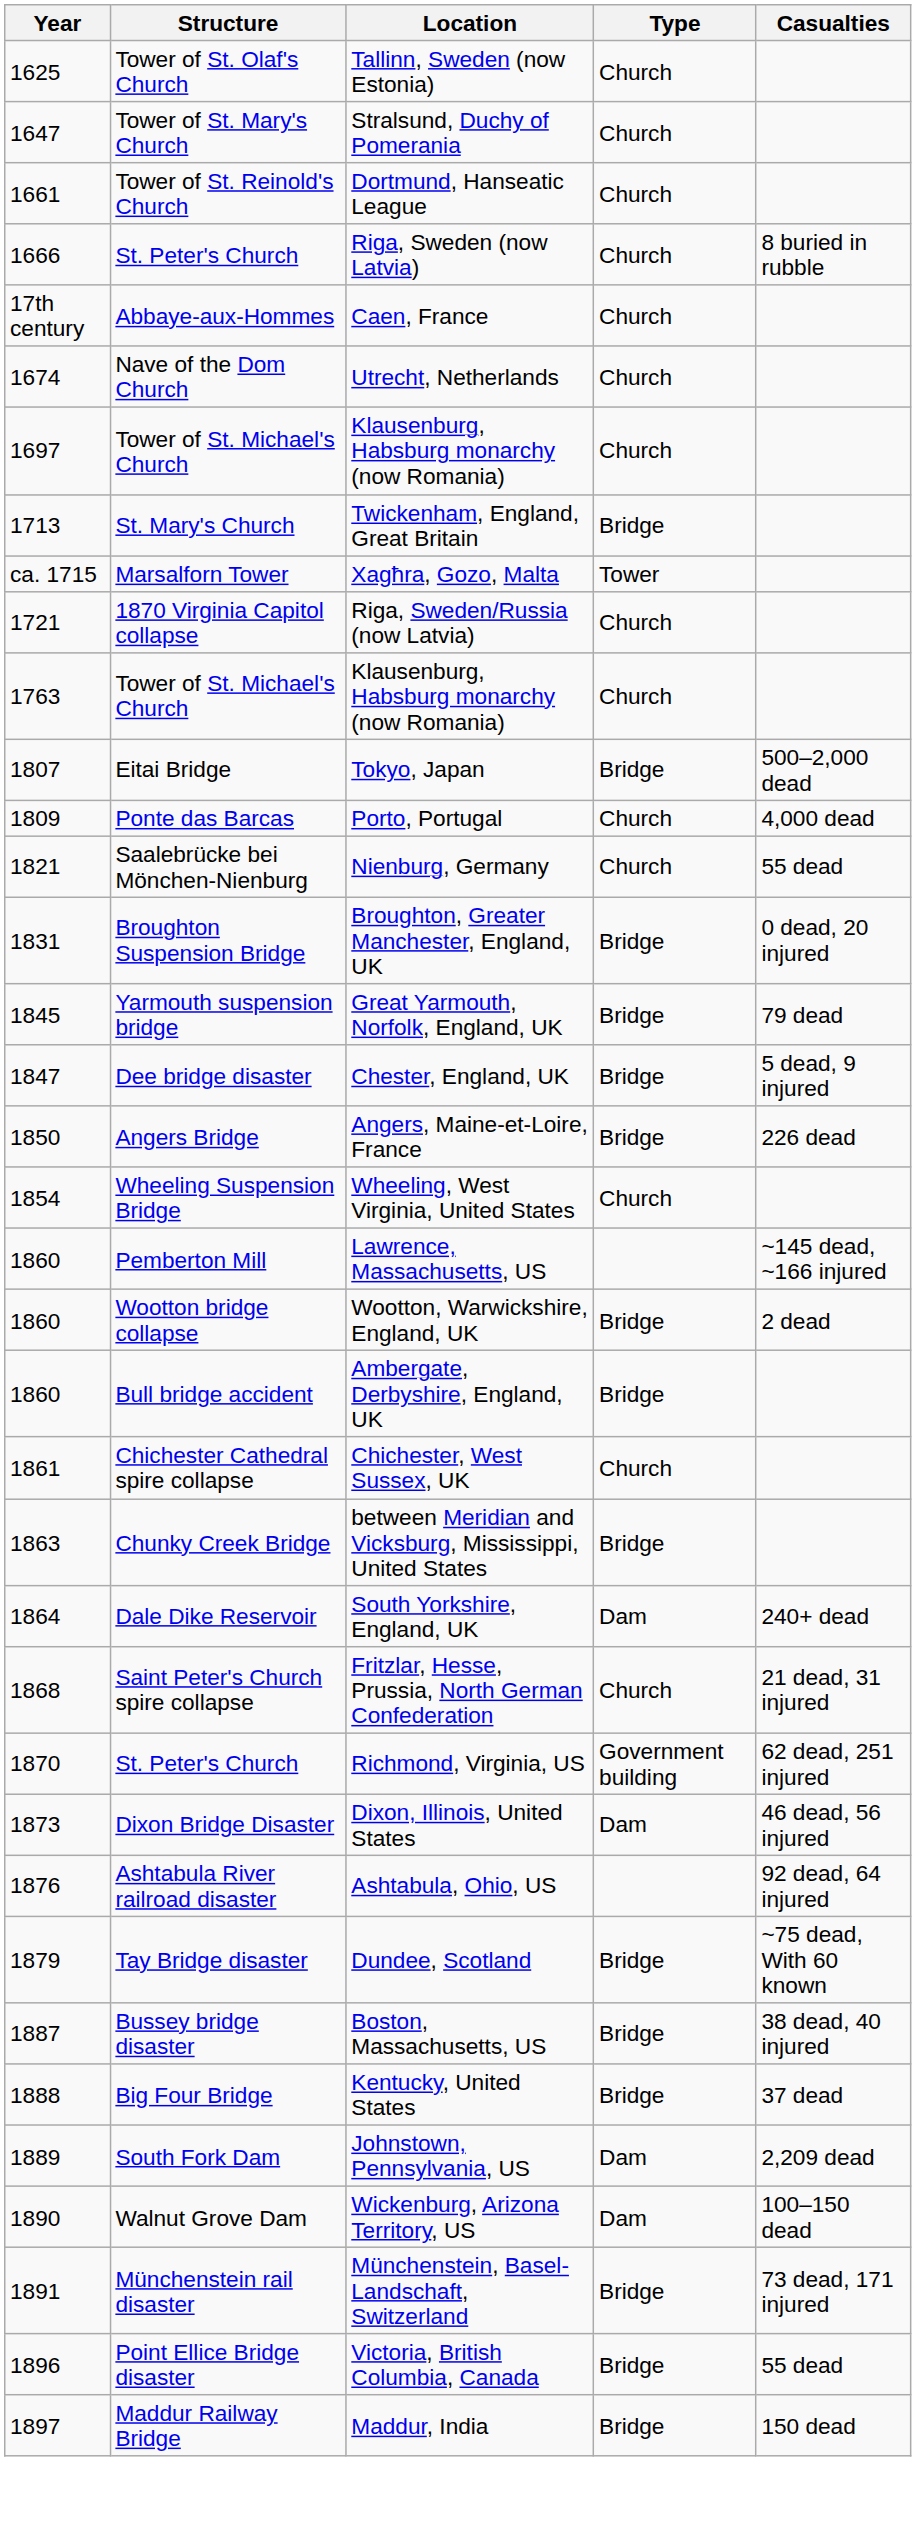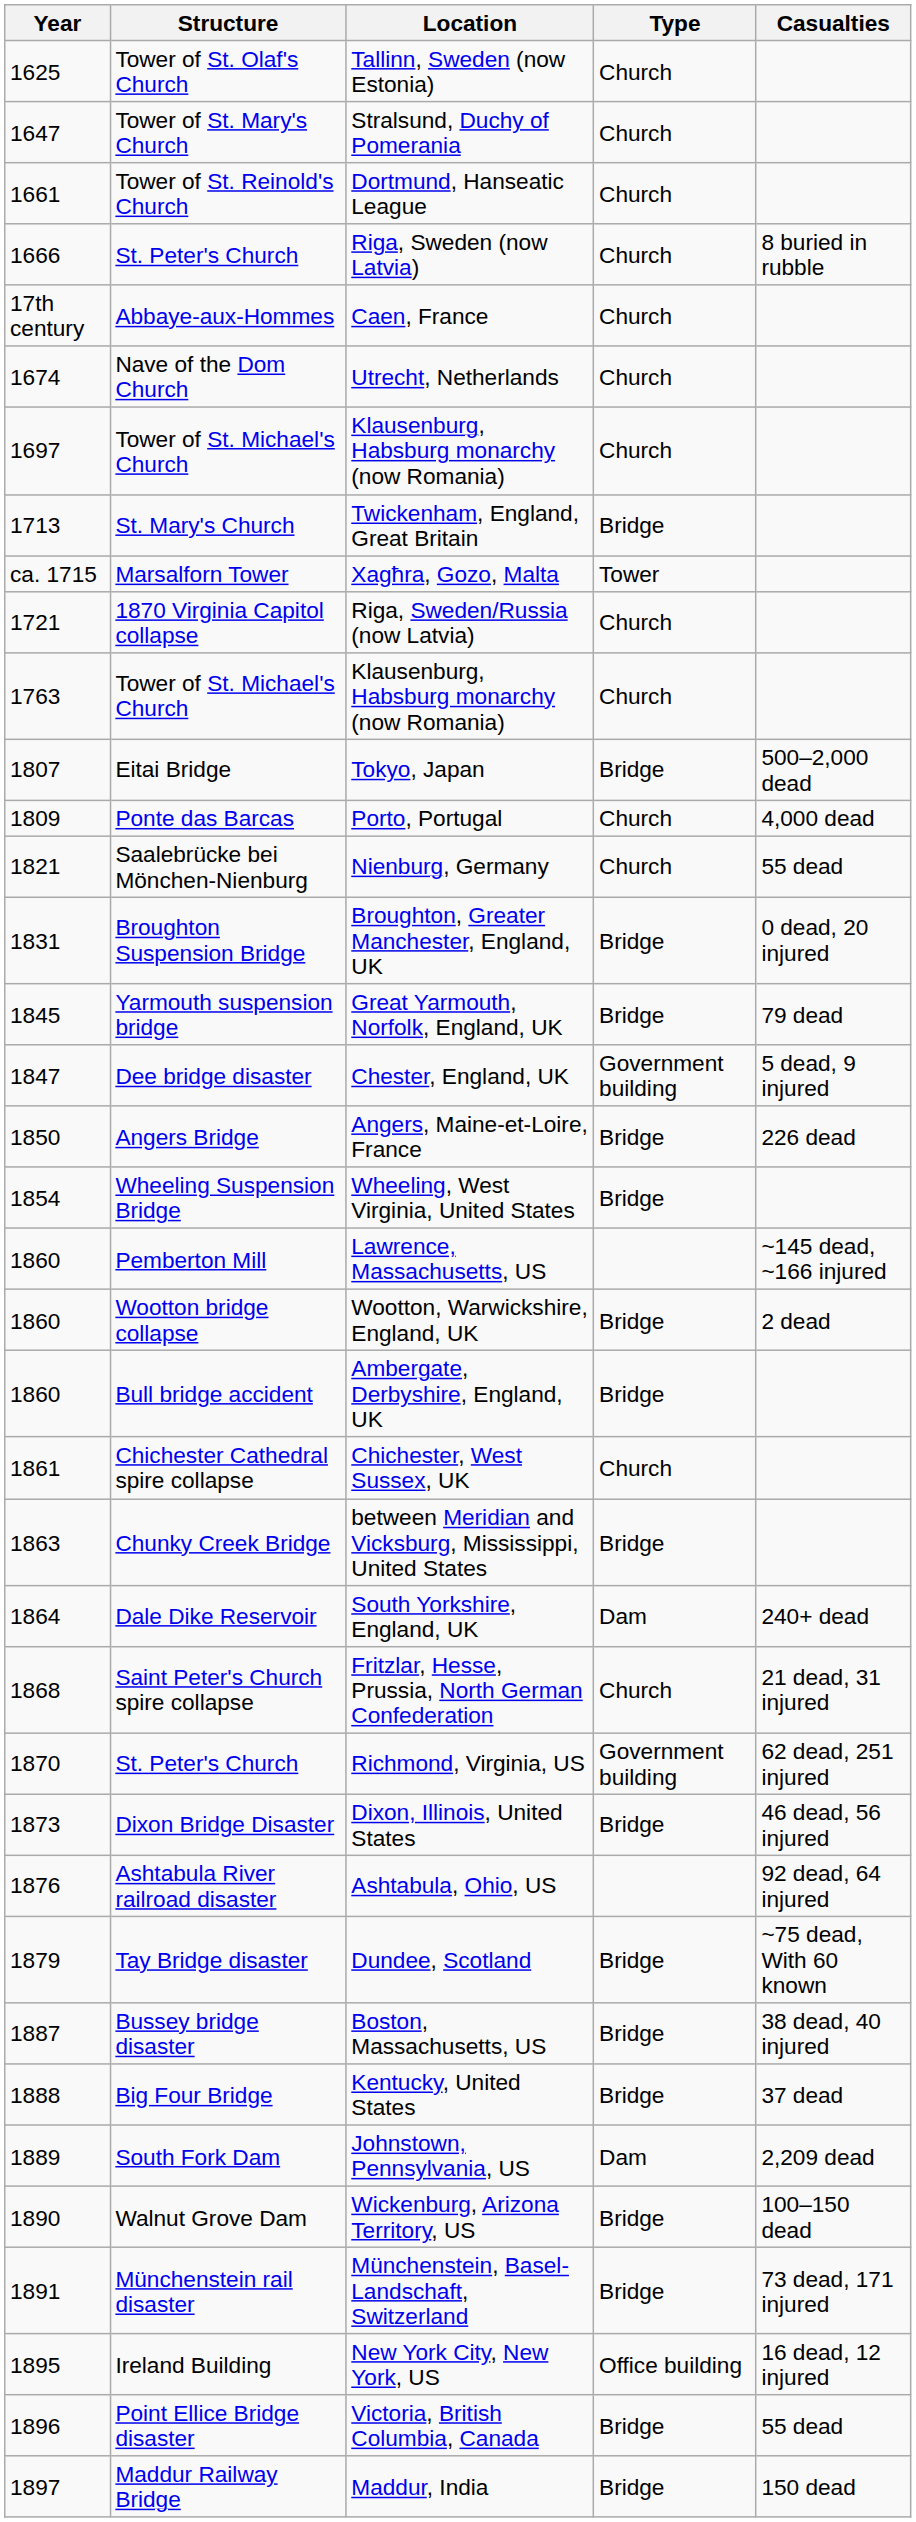Chester, England, UK | Type: Bridge -> Government building
Wheeling, West Virginia, United States | Type: Church -> Bridge
Dixon, Illinois, United States | Type: Dam -> Bridge
Wickenburg, Arizona Territory, US | Type: Dam -> Bridge
+ row: 1895 | Ireland Building | New York City, New York, US | Office building | 16 dead, 12 injured
